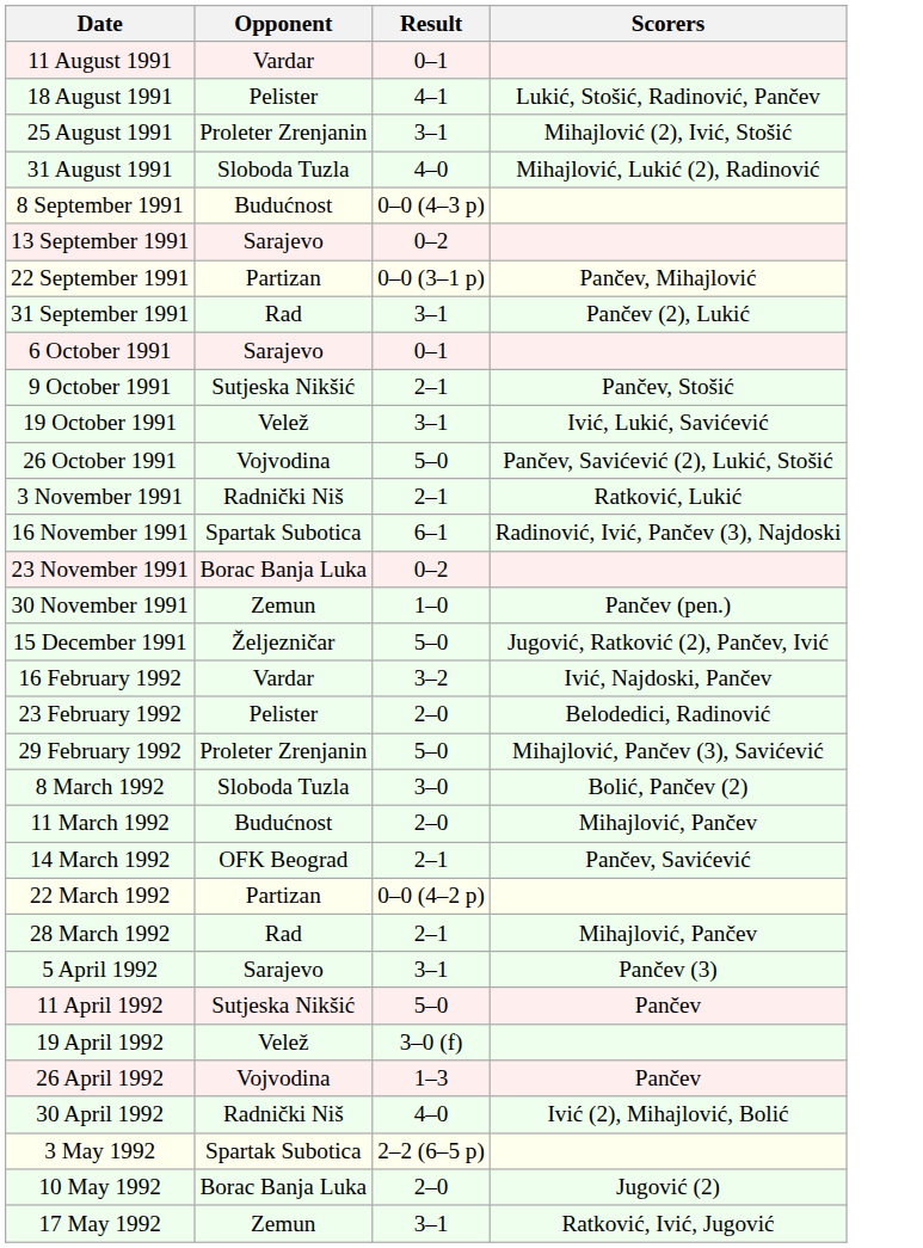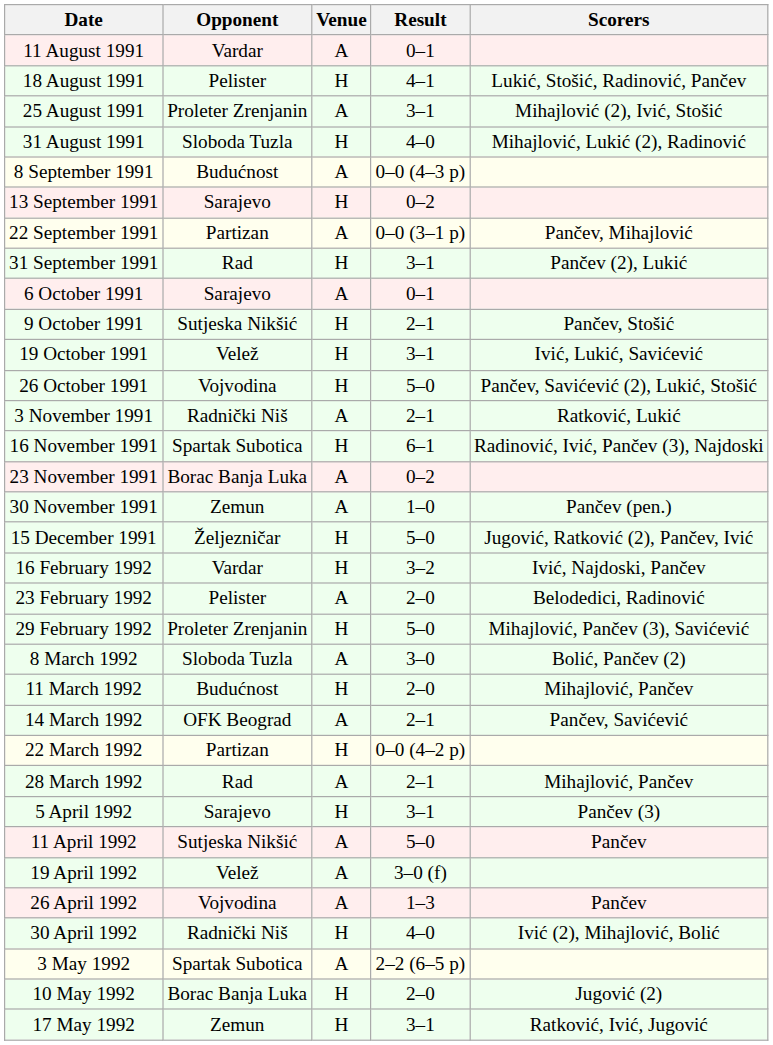+ column: Venue | A | H | A | H | A | H | A | H | A | H | H | H | A | H | A | A | H | H | A | H | A | H | A | H | A | H | A | A | A | H | A | H | H
